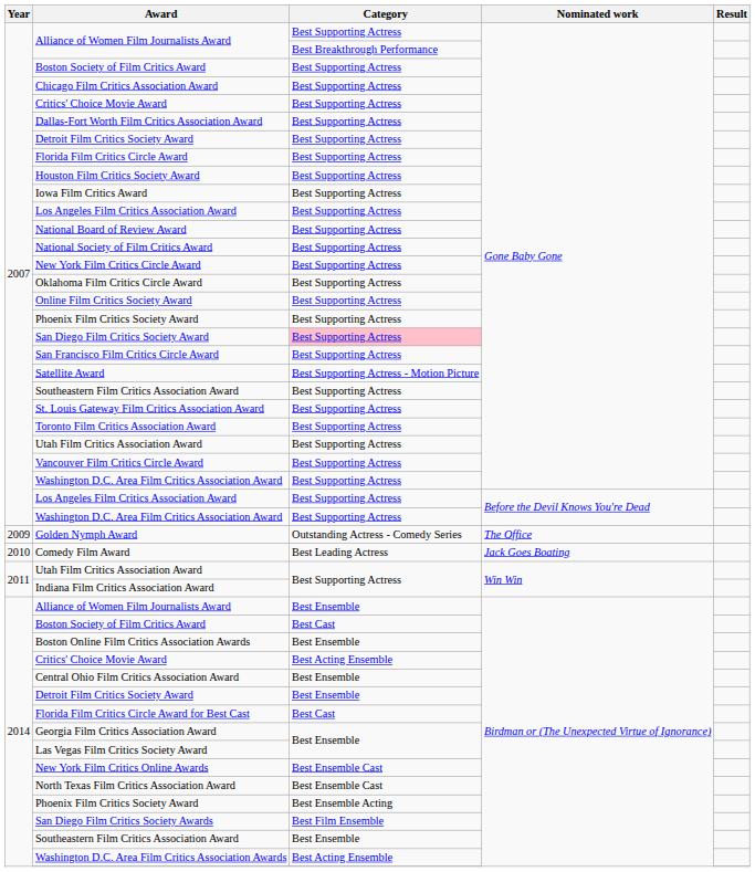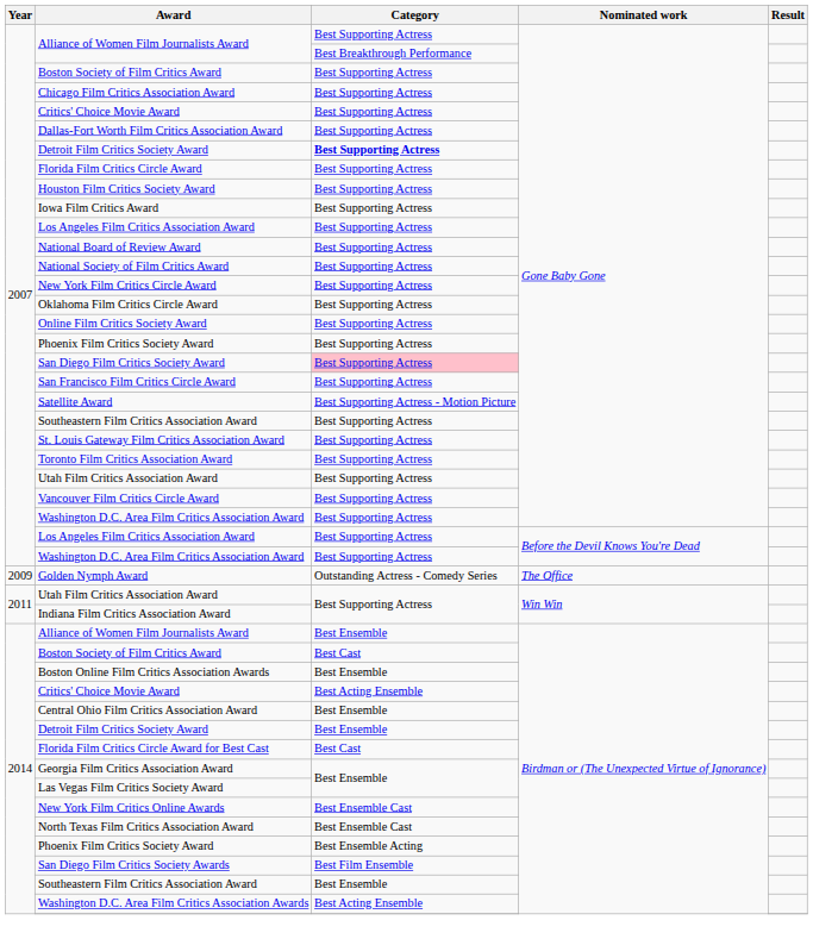Detroit Film Critics Society Award / Gone Baby Gone | Category: normal -> bold
- row: 2010 | Comedy Film Award | Best Leading Actress | Jack Goes Boating
